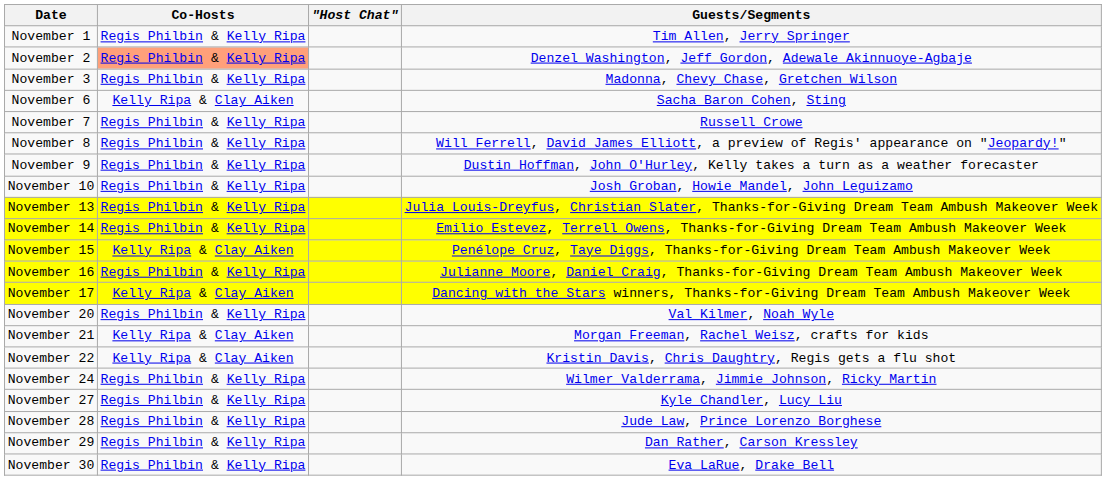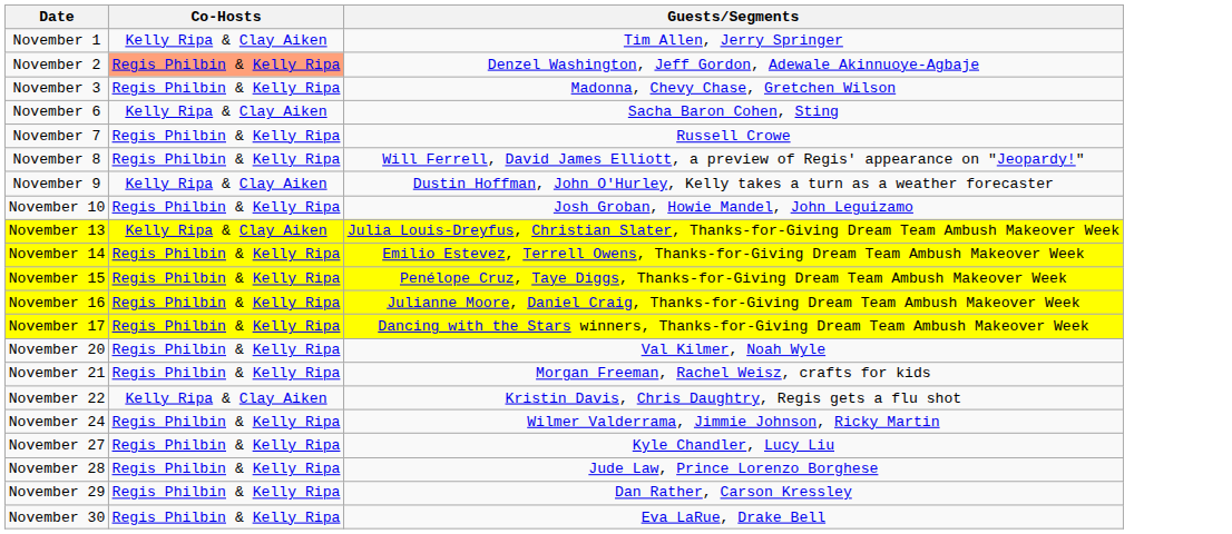- column: "Host Chat"
November 1 | Co-Hosts: Regis Philbin & Kelly Ripa -> Kelly Ripa & Clay Aiken
November 9 | Co-Hosts: Regis Philbin & Kelly Ripa -> Kelly Ripa & Clay Aiken
November 13 | Co-Hosts: Regis Philbin & Kelly Ripa -> Kelly Ripa & Clay Aiken
November 15 | Co-Hosts: Kelly Ripa & Clay Aiken -> Regis Philbin & Kelly Ripa
November 17 | Co-Hosts: Kelly Ripa & Clay Aiken -> Regis Philbin & Kelly Ripa
November 21 | Co-Hosts: Kelly Ripa & Clay Aiken -> Regis Philbin & Kelly Ripa
